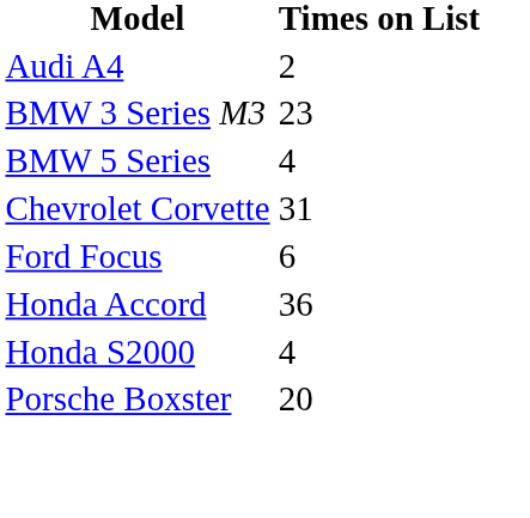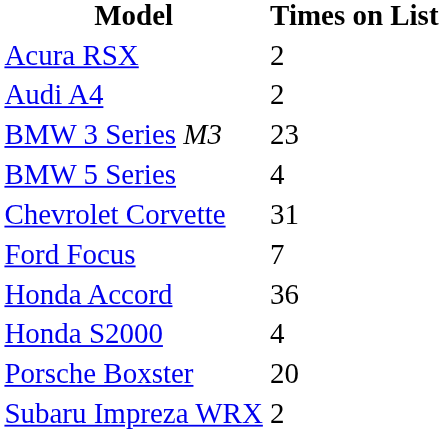+ row: Acura RSX | 2
Ford Focus | Times on List: 6 -> 7
+ row: Subaru Impreza WRX | 2
